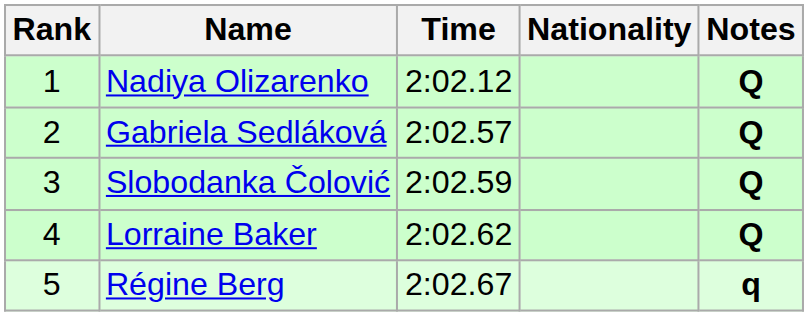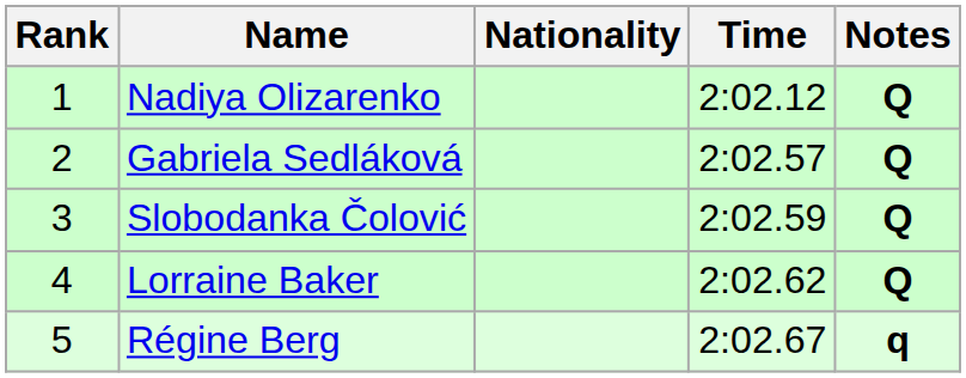columns swapped: Nationality <-> Time
